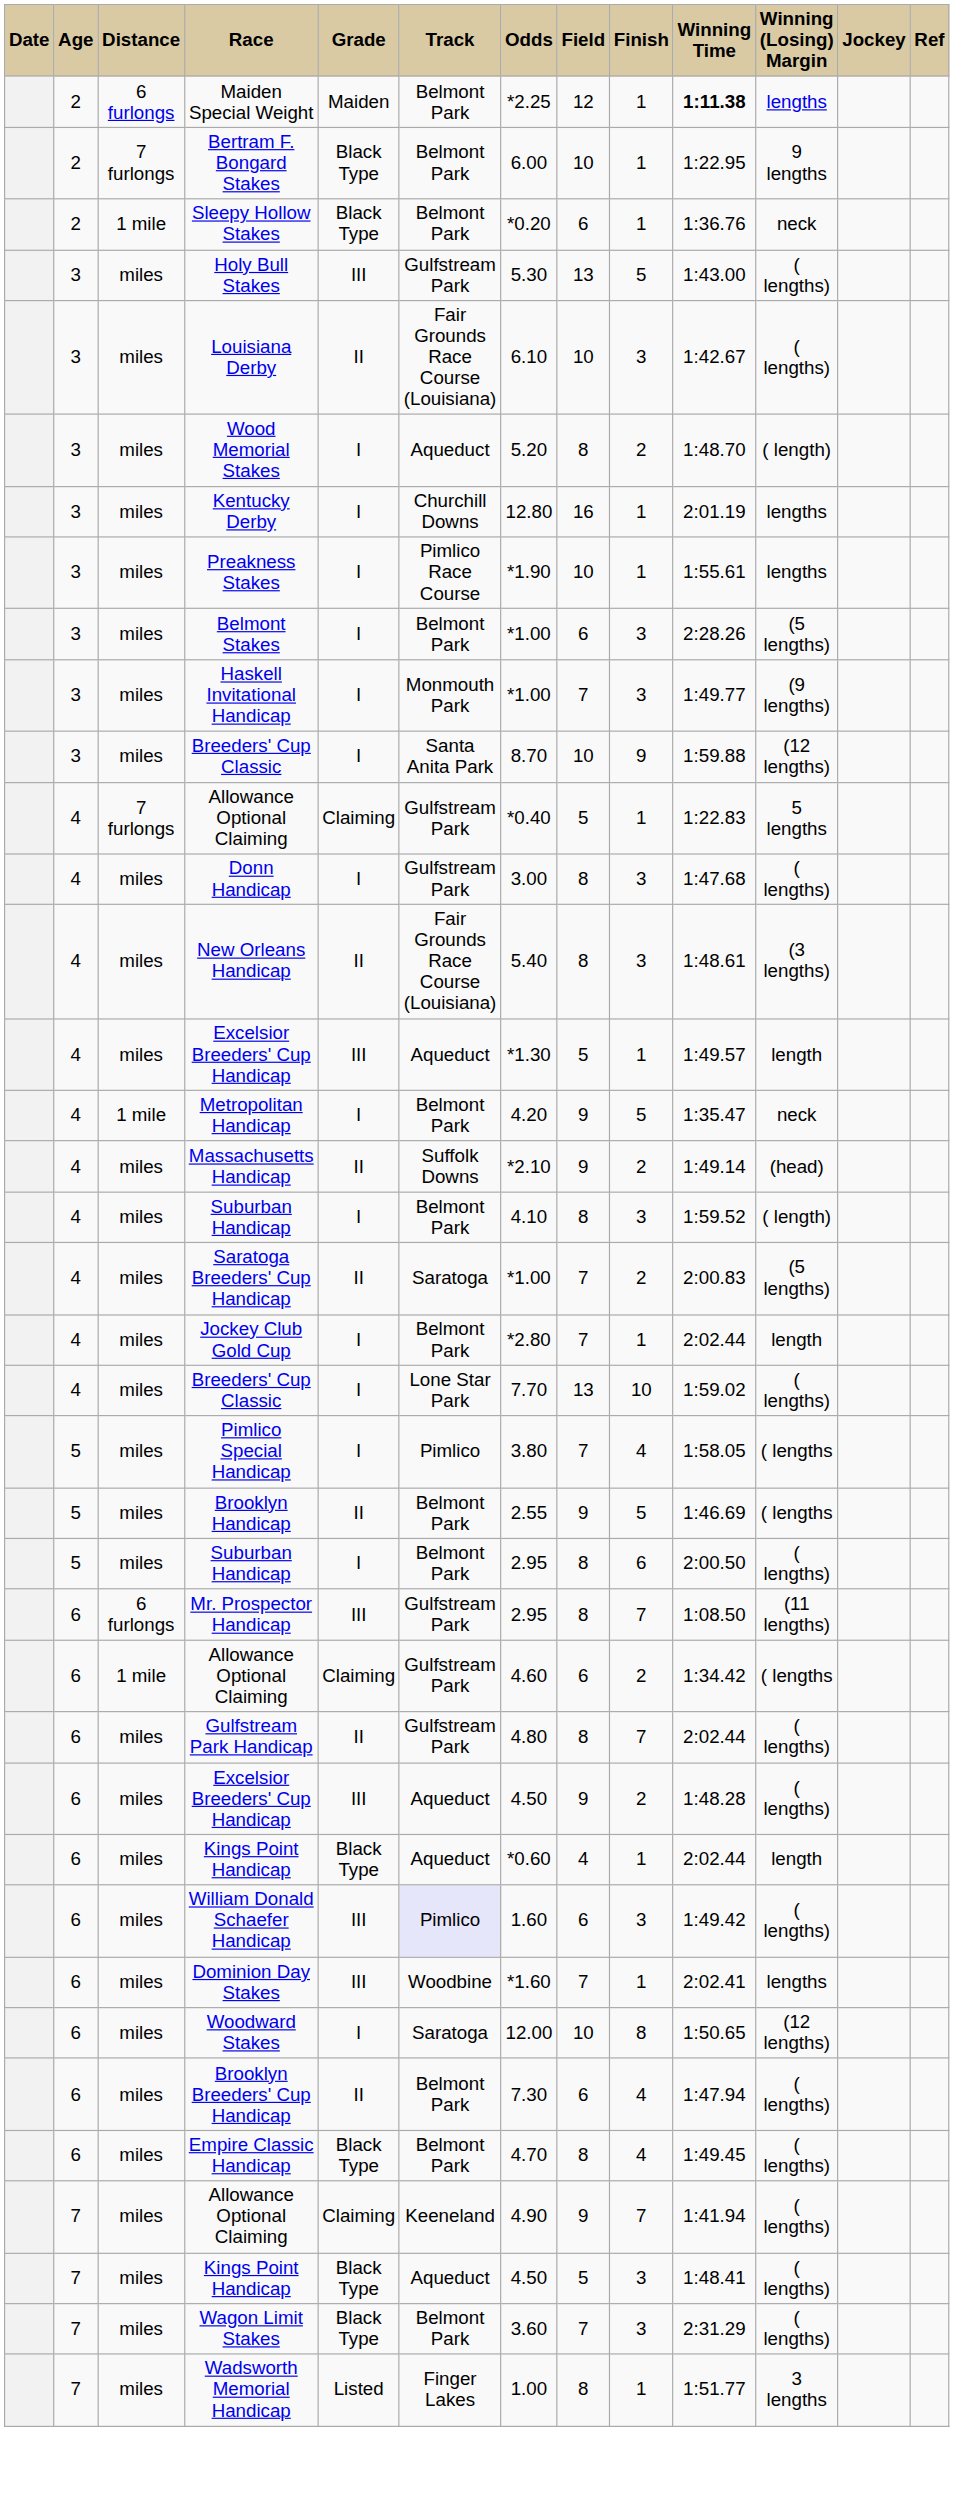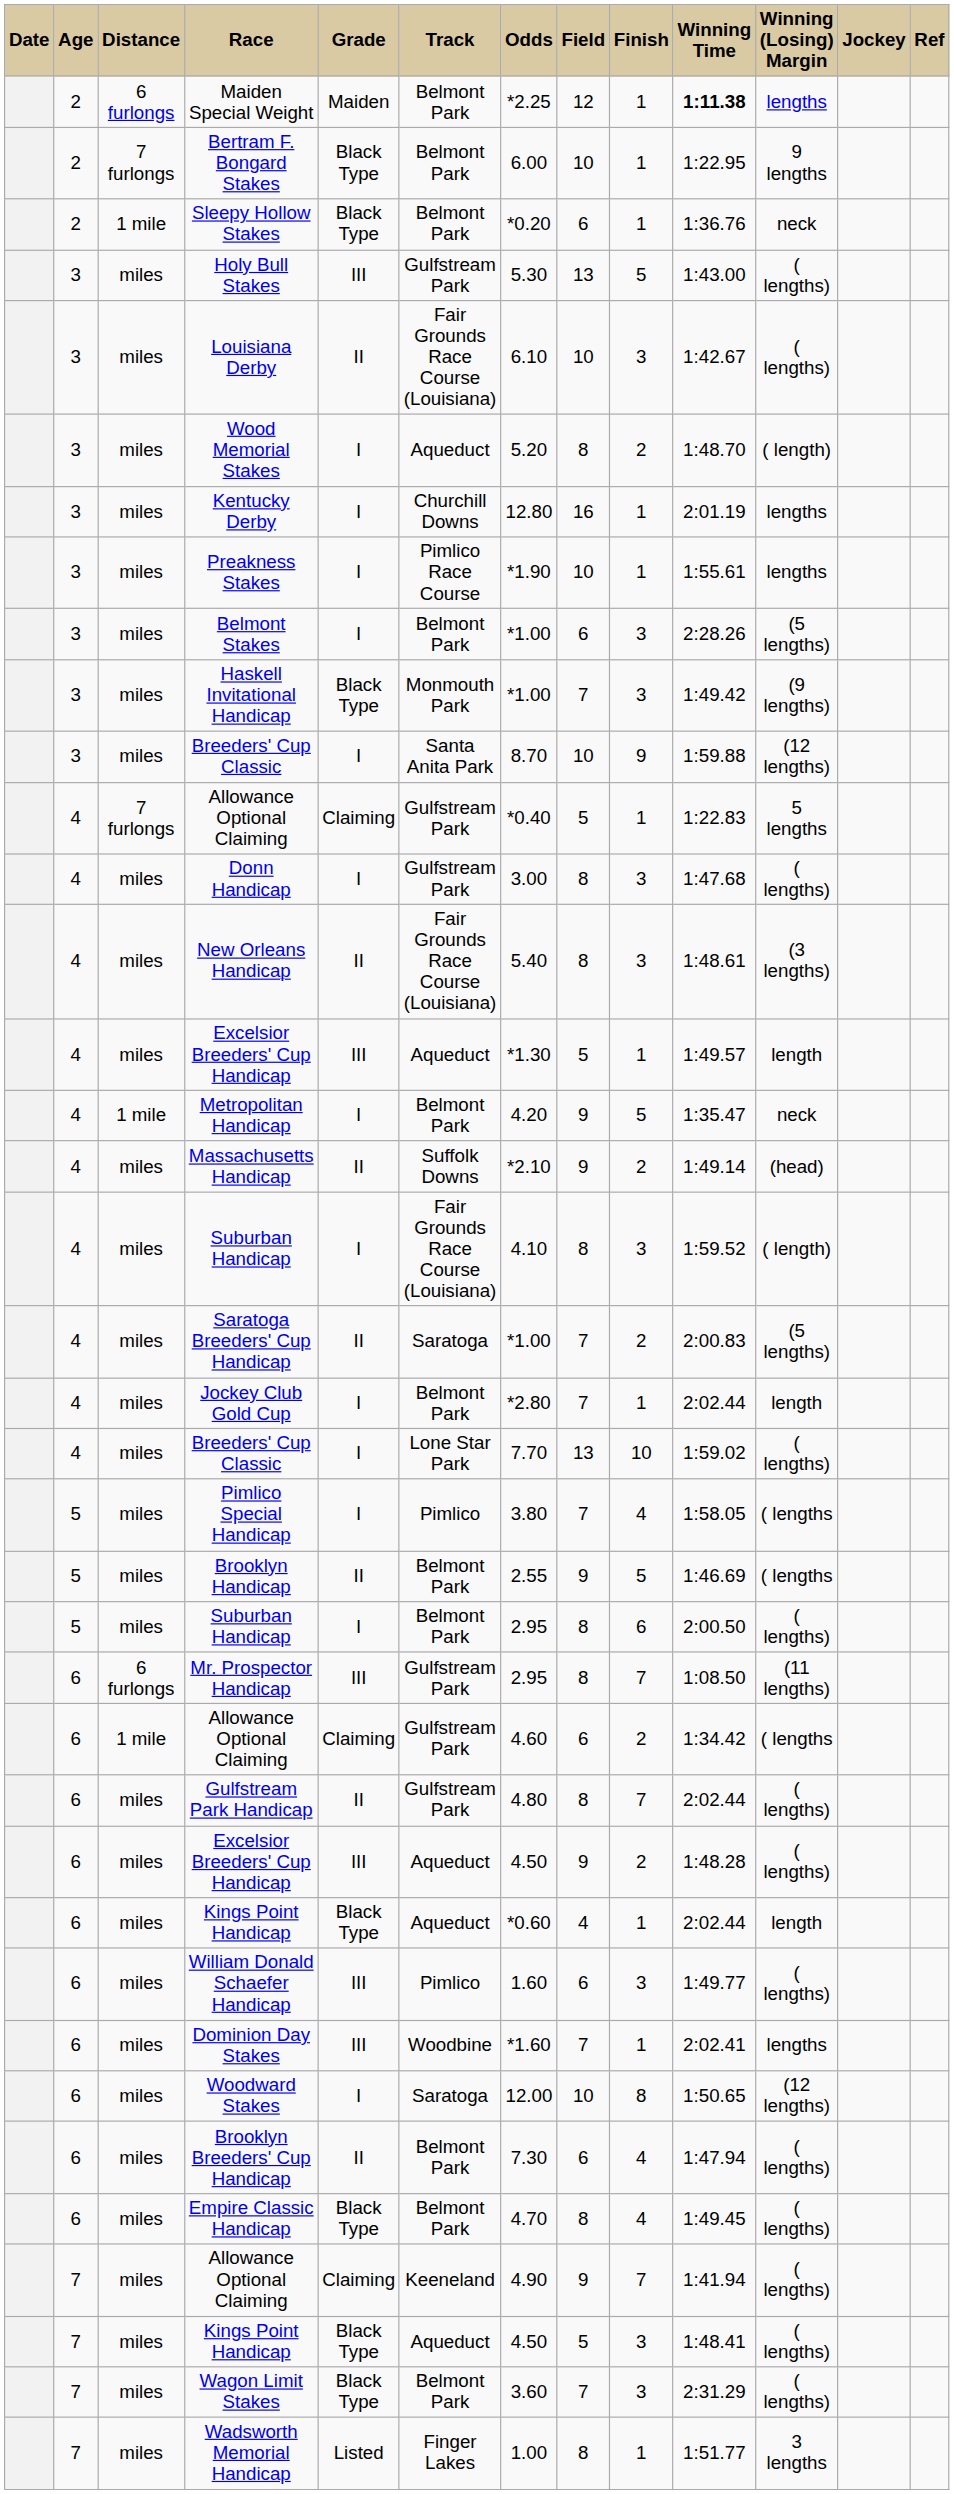Haskell Invitational Handicap | Grade: I -> Black Type
Haskell Invitational Handicap | Winning Time: 1:49.77 -> 1:49.42
4 / Suburban Handicap | Track: Belmont Park -> Fair Grounds Race Course (Louisiana)
William Donald Schaefer Handicap | Track: lavender background -> no background
William Donald Schaefer Handicap | Winning Time: 1:49.42 -> 1:49.77
